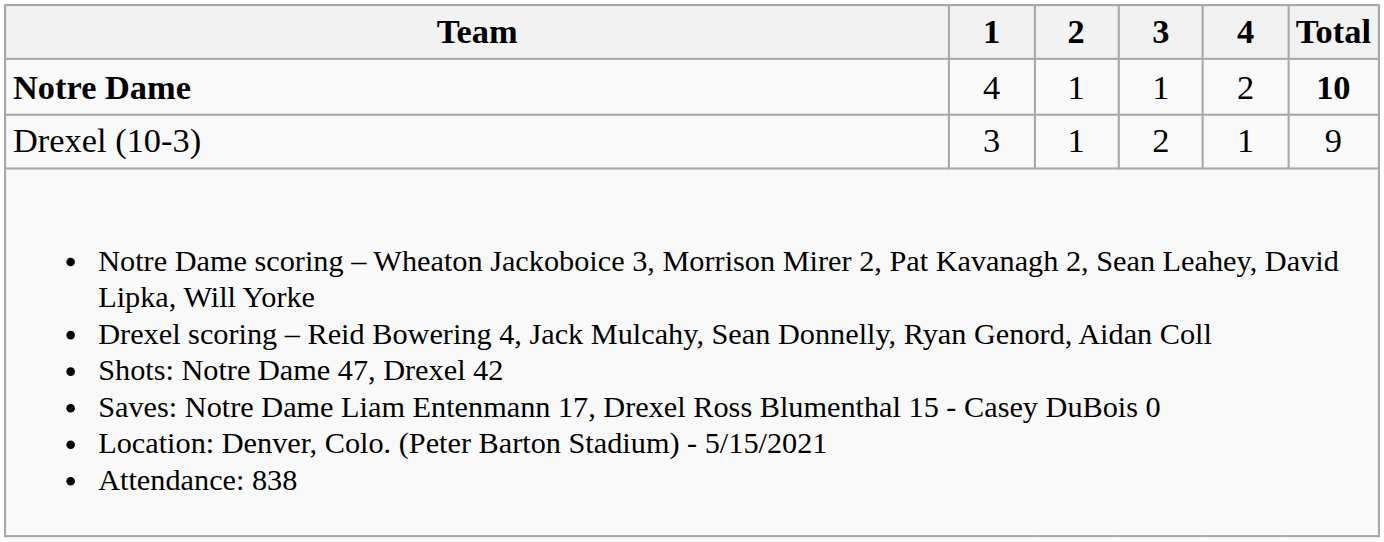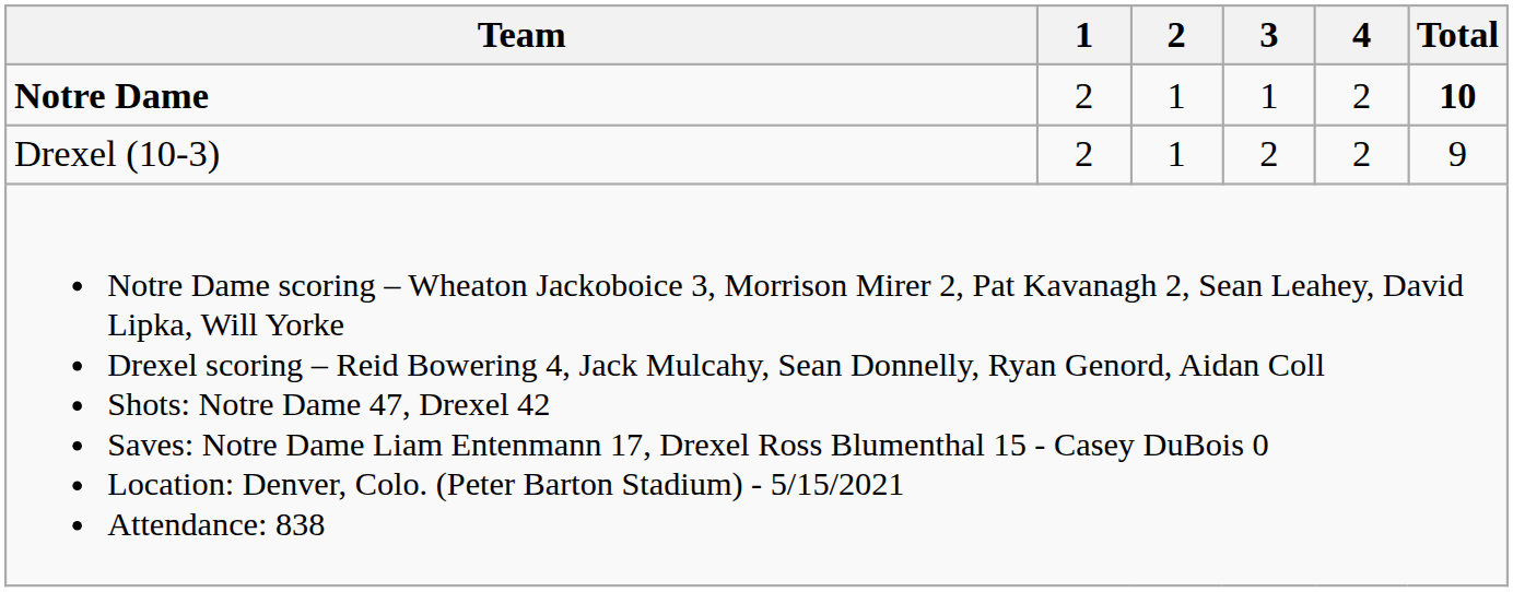Notre Dame | 1: 4 -> 2
Drexel (10-3) | 1: 3 -> 2
Drexel (10-3) | 4: 1 -> 2
